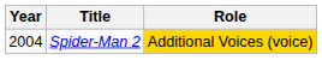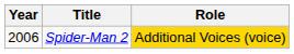Spider-Man 2 | Year: 2004 -> 2006
